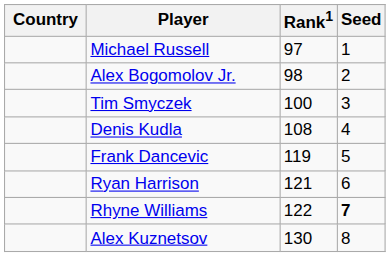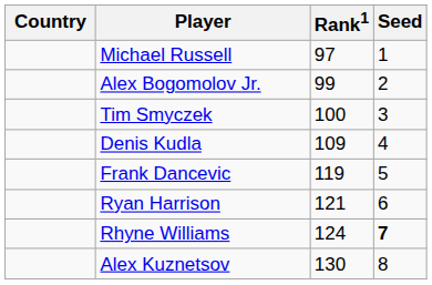Alex Bogomolov Jr. | Rank1: 98 -> 99
Denis Kudla | Rank1: 108 -> 109
Rhyne Williams | Rank1: 122 -> 124
